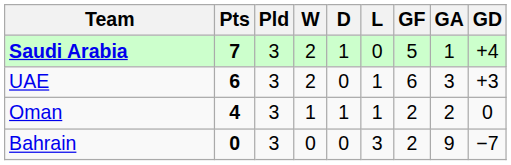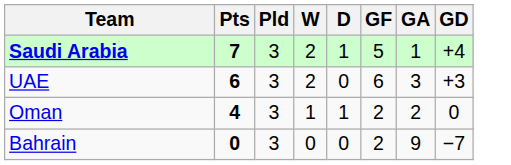- column: L | 0 | 1 | 1 | 3
